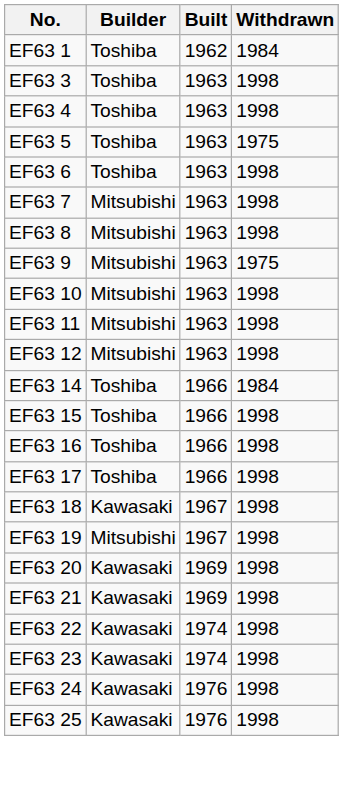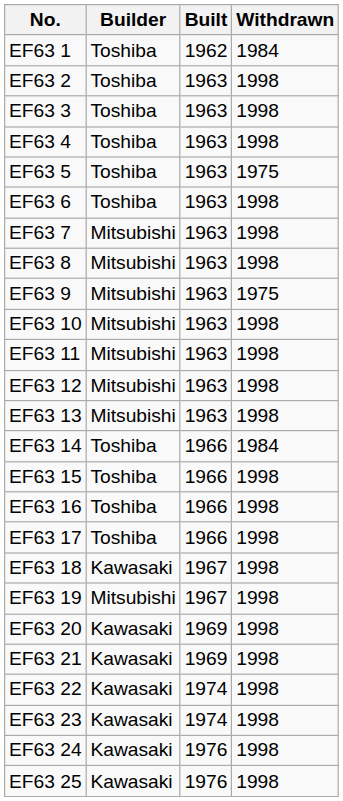+ row: EF63 2 | Toshiba | 1963 | 1998
+ row: EF63 13 | Mitsubishi | 1963 | 1998
